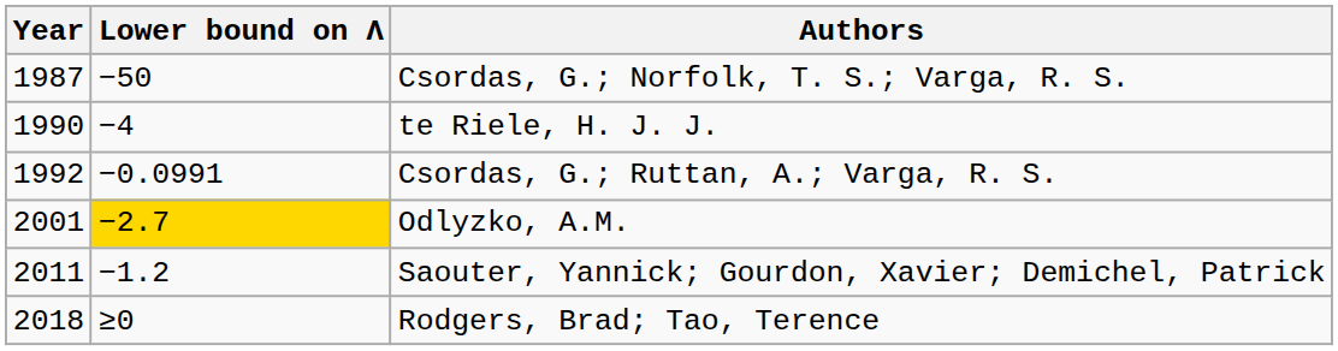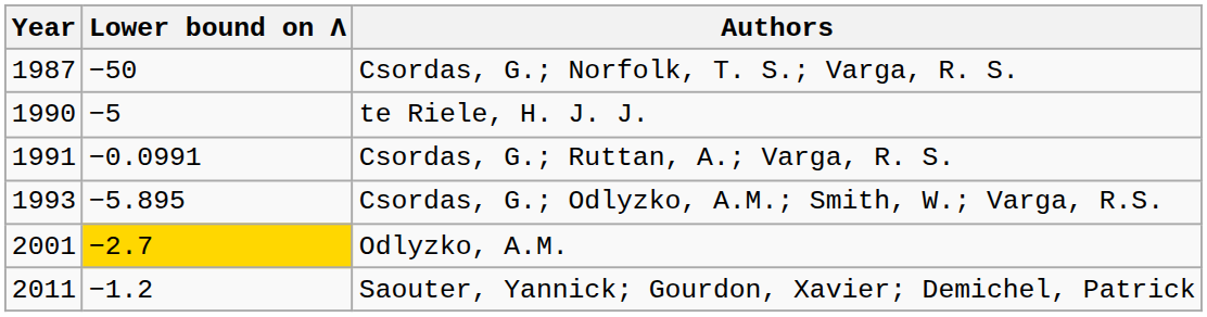te Riele, H. J. J. | Lower bound on Λ: −4 -> −5
Csordas, G.; Ruttan, A.; Varga, R. S. | Year: 1992 -> 1991
+ row: 1993 | −5.895 | Csordas, G.; Odlyzko, A.M.; Smith, W.; Varga, R.S.
- row: 2018 | ≥0 | Rodgers, Brad; Tao, Terence
